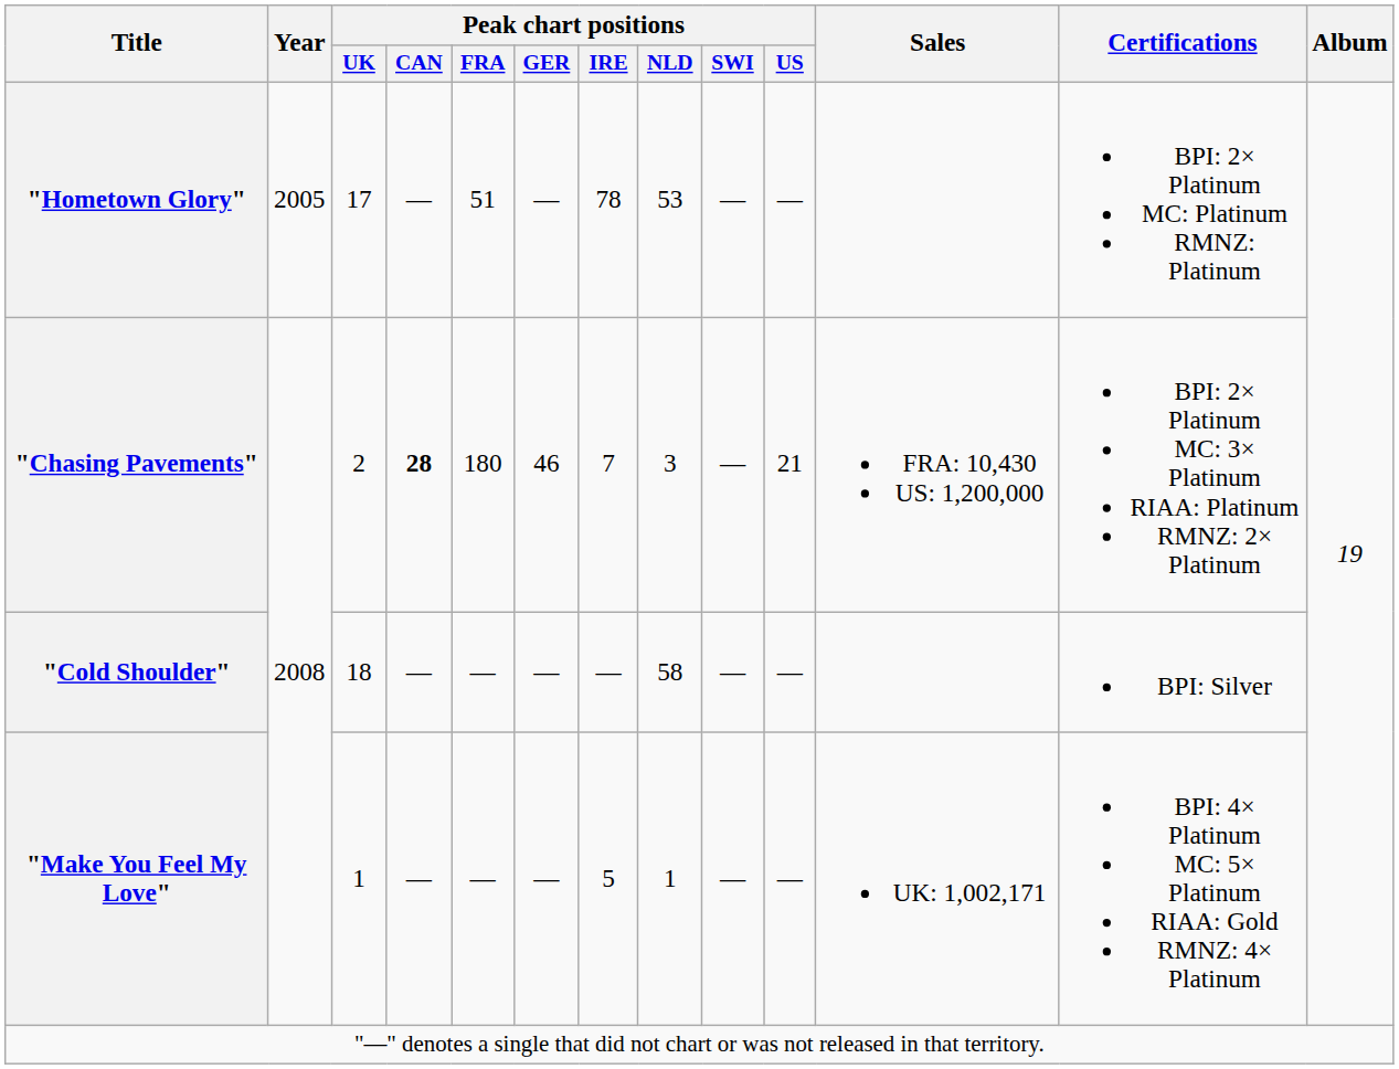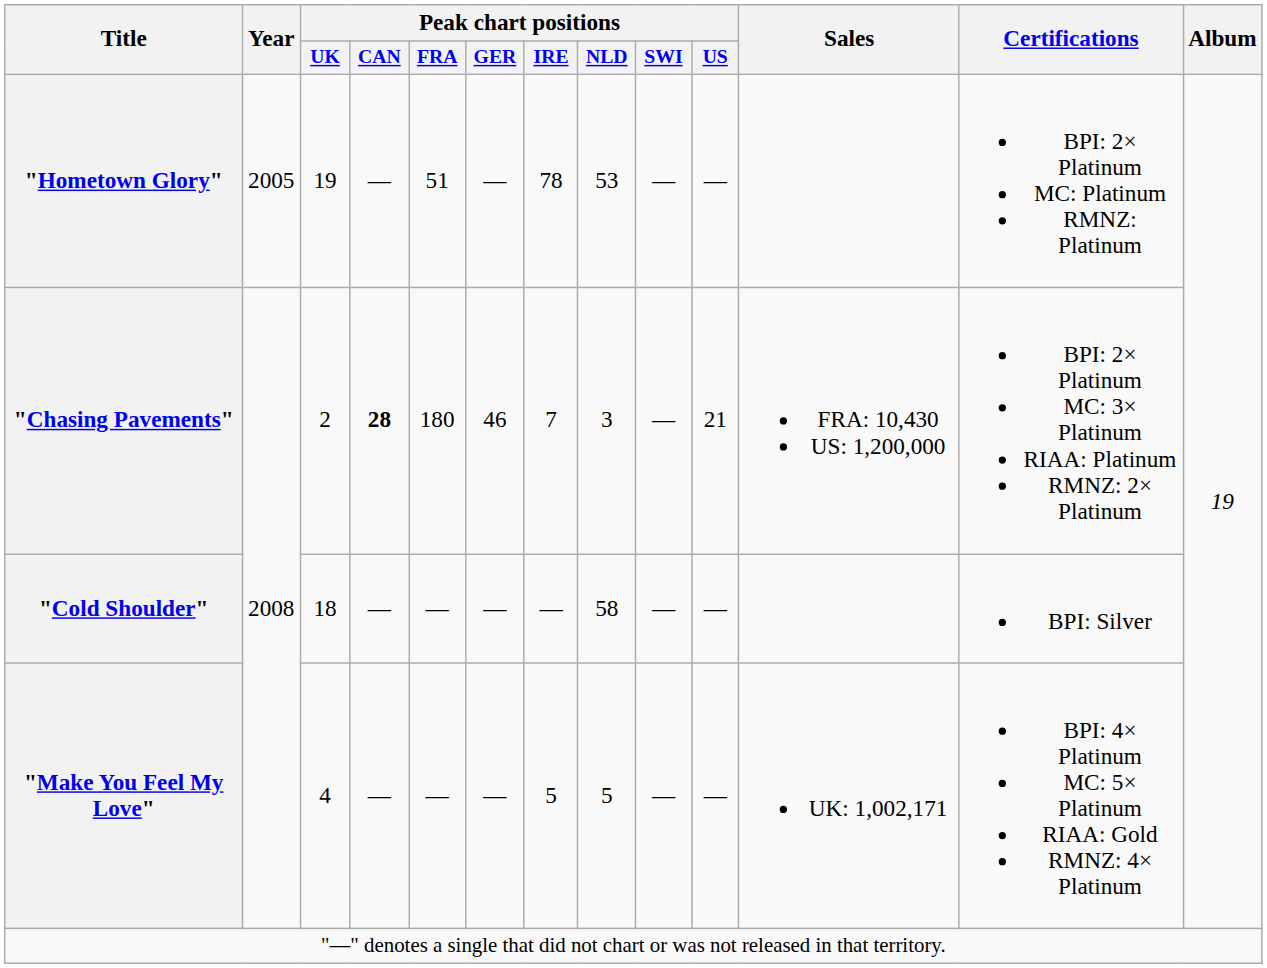"Hometown Glory" | Peak chart positions / UK: 17 -> 19
"Make You Feel My Love" | Peak chart positions / UK: 1 -> 4
"Make You Feel My Love" | Peak chart positions / NLD: 1 -> 5
